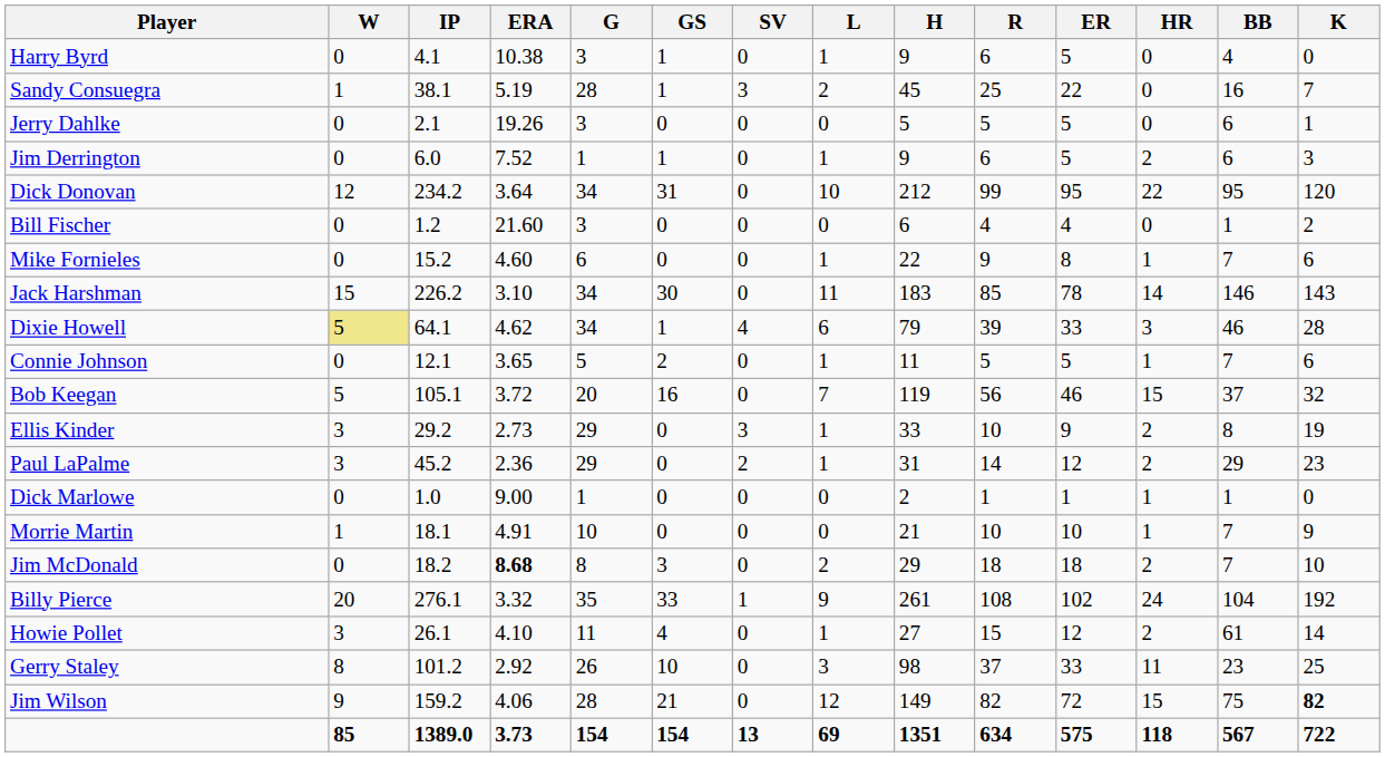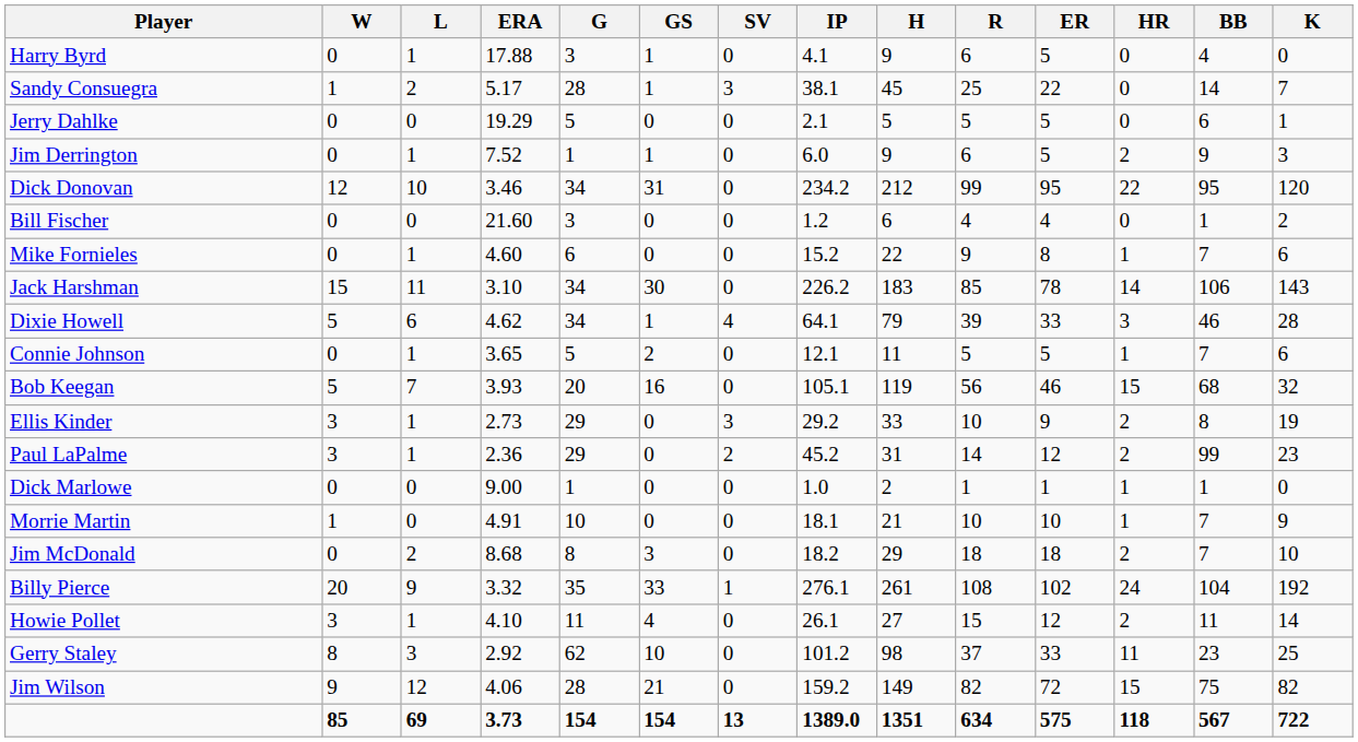columns swapped: L <-> IP
Harry Byrd | ERA: 10.38 -> 17.88
Sandy Consuegra | ERA: 5.19 -> 5.17
Sandy Consuegra | BB: 16 -> 14
Jerry Dahlke | ERA: 19.26 -> 19.29
Jerry Dahlke | G: 3 -> 5
Jim Derrington | BB: 6 -> 9
Dick Donovan | ERA: 3.64 -> 3.46
Jack Harshman | BB: 146 -> 106
Dixie Howell | W: khaki background -> no background
Bob Keegan | ERA: 3.72 -> 3.93
Bob Keegan | BB: 37 -> 68
Paul LaPalme | BB: 29 -> 99
Jim McDonald | ERA: bold -> normal
Howie Pollet | BB: 61 -> 11
Gerry Staley | G: 26 -> 62
Jim Wilson | K: bold -> normal
